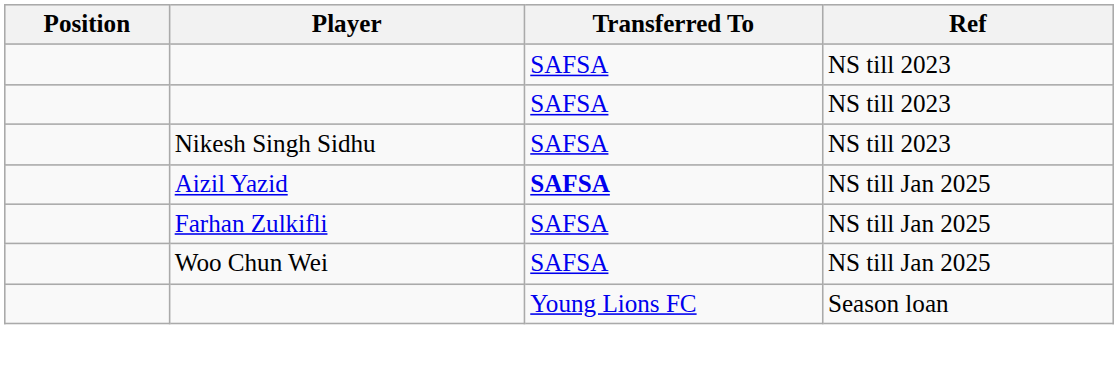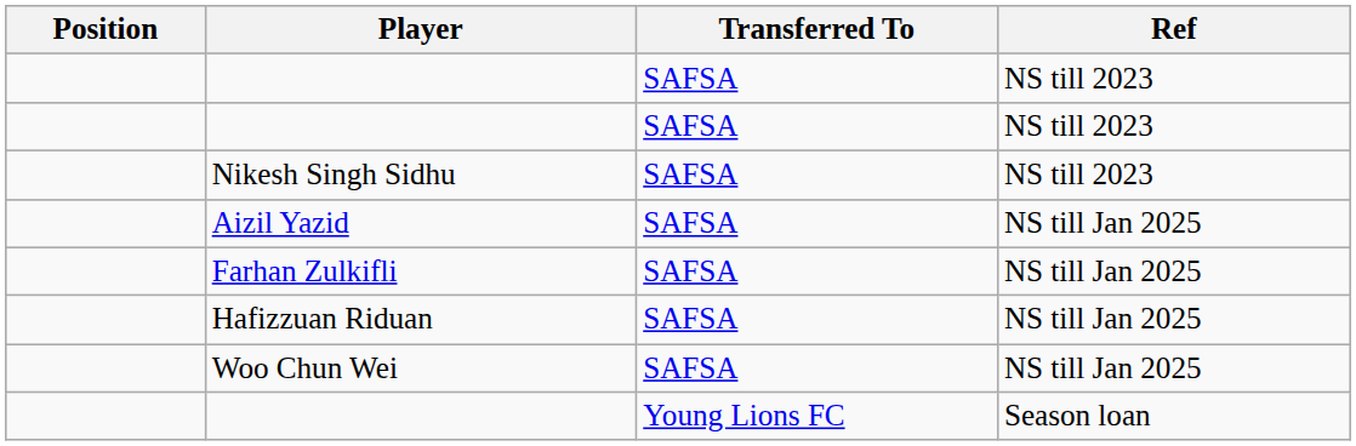Aizil Yazid | Transferred To: bold -> normal
+ row: Hafizzuan Riduan | SAFSA | NS till Jan 2025
